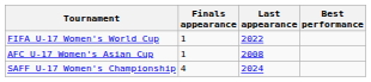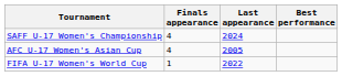rows swapped: FIFA U-17 Women's World Cup <-> SAFF U-17 Women's Championship
AFC U-17 Women's Asian Cup | Finals appearance: 1 -> 4
AFC U-17 Women's Asian Cup | Last appearance: 2008 -> 2005
